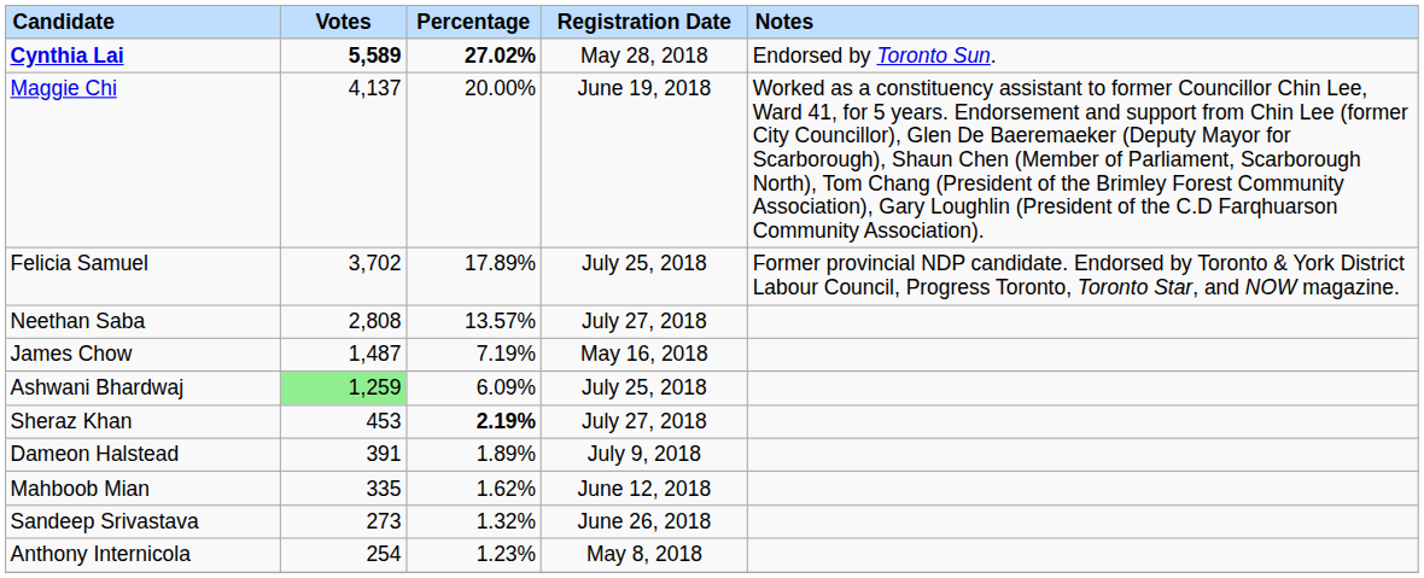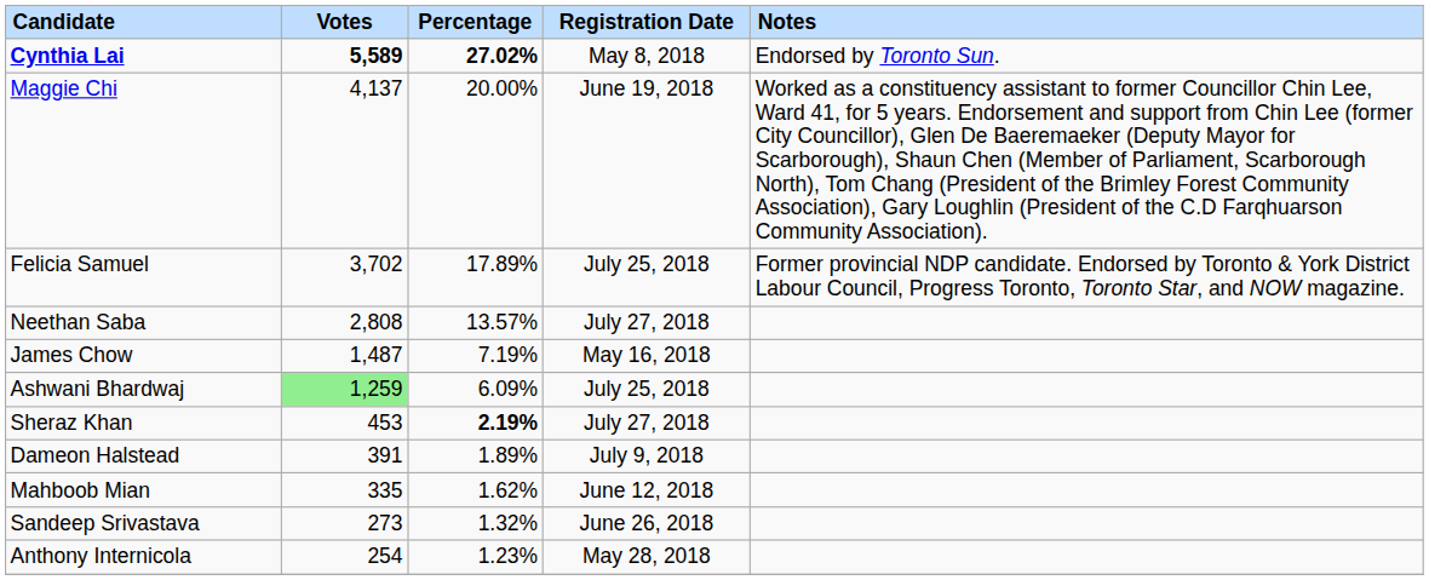Cynthia Lai | Registration Date: May 28, 2018 -> May 8, 2018
Anthony Internicola | Registration Date: May 8, 2018 -> May 28, 2018
